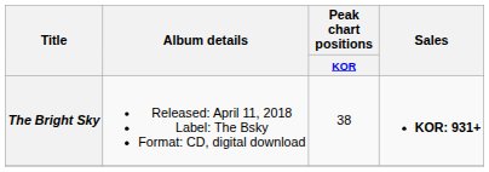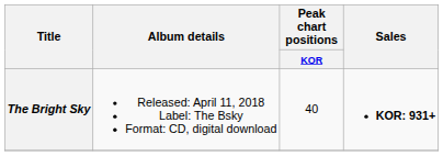The Bright Sky | Peak chart positions / KOR: 38 -> 40
